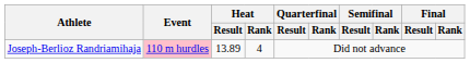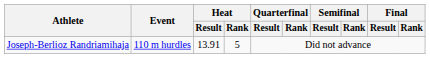Joseph-Berlioz Randriamihaja | Event: pink background -> no background
Joseph-Berlioz Randriamihaja | Heat / Result: 13.89 -> 13.91
Joseph-Berlioz Randriamihaja | Heat / Rank: 4 -> 5
